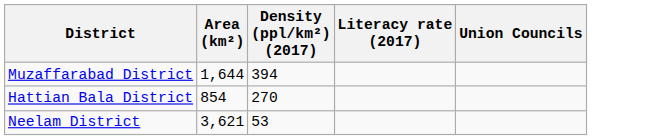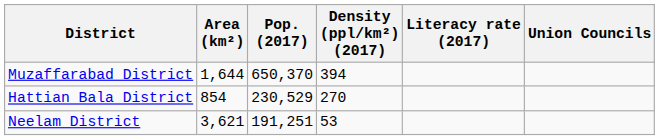+ column: Pop. (2017) | 650,370 | 230,529 | 191,251
